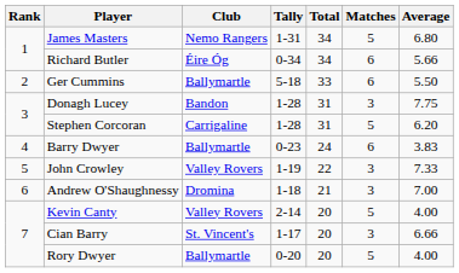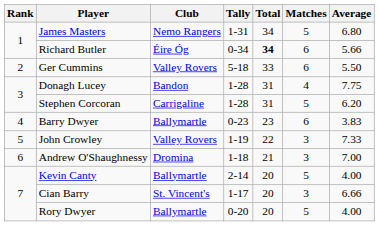Richard Butler | Total: normal -> bold
Ger Cummins | Club: Ballymartle -> Valley Rovers
Donagh Lucey | Matches: 3 -> 4
Barry Dwyer | Total: 24 -> 23
Kevin Canty | Club: Valley Rovers -> Ballymartle
